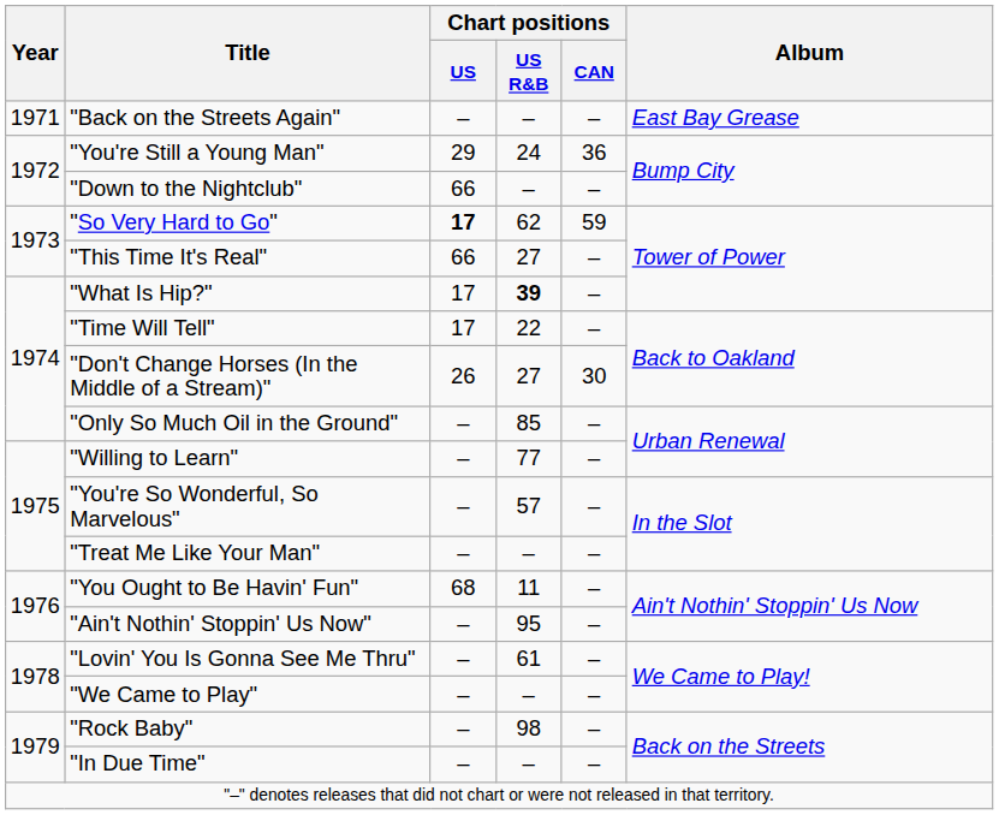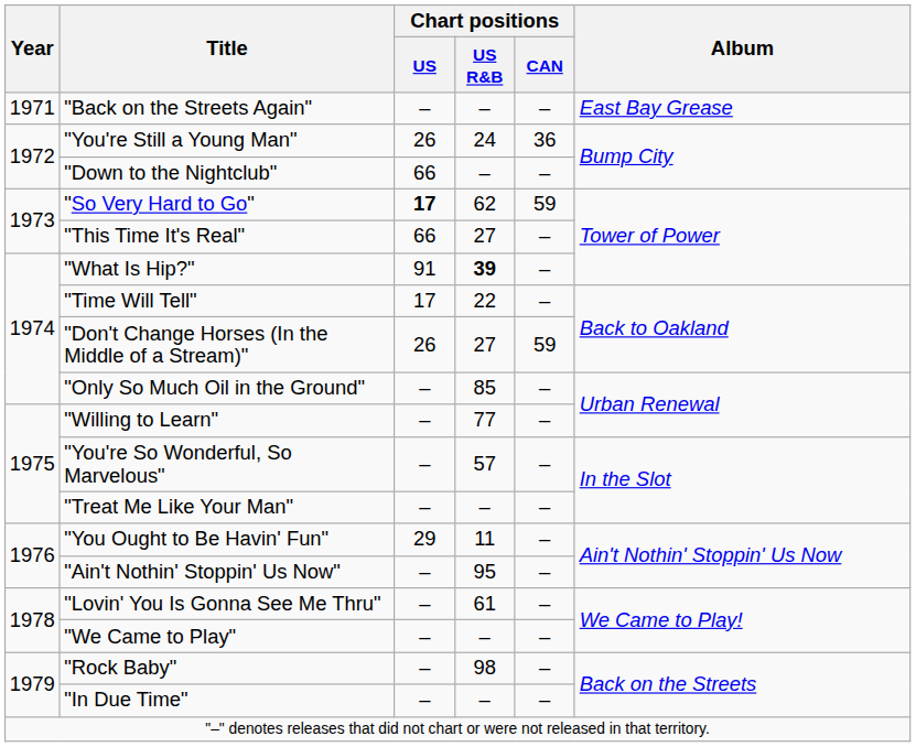"You're Still a Young Man" | Chart positions / US: 29 -> 26
"What Is Hip?" | Chart positions / US: 17 -> 91
"Don't Change Horses (In the Middle of a Stream)" | Chart positions / CAN: 30 -> 59
"You Ought to Be Havin' Fun" | Chart positions / US: 68 -> 29
